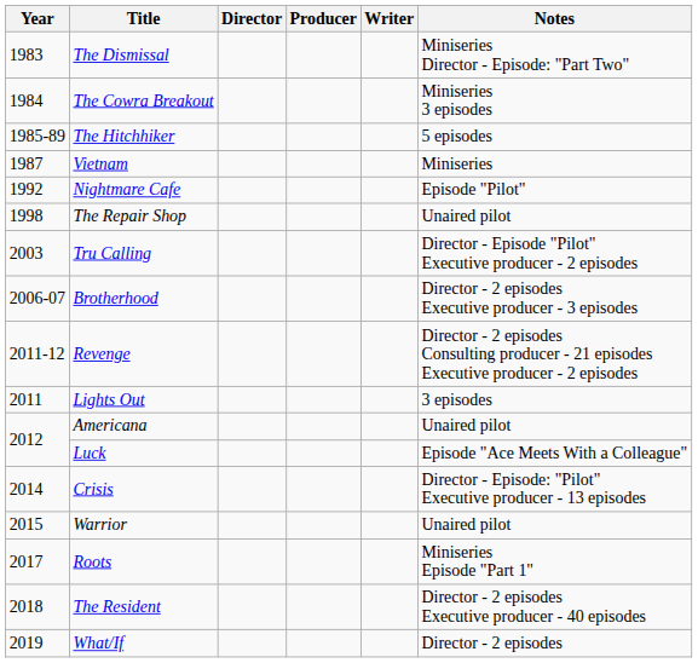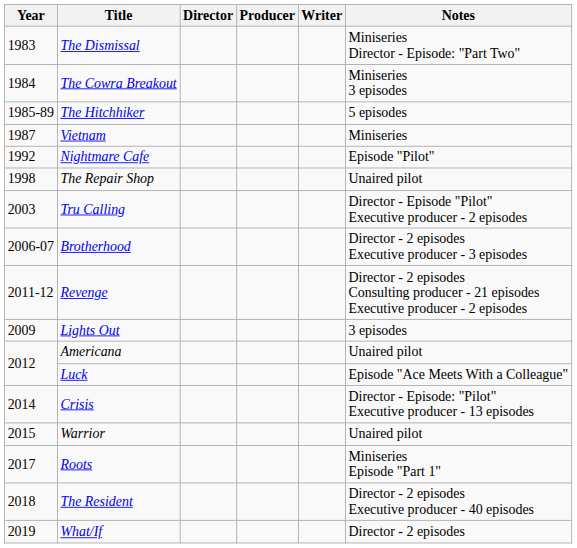Lights Out | Year: 2011 -> 2009
